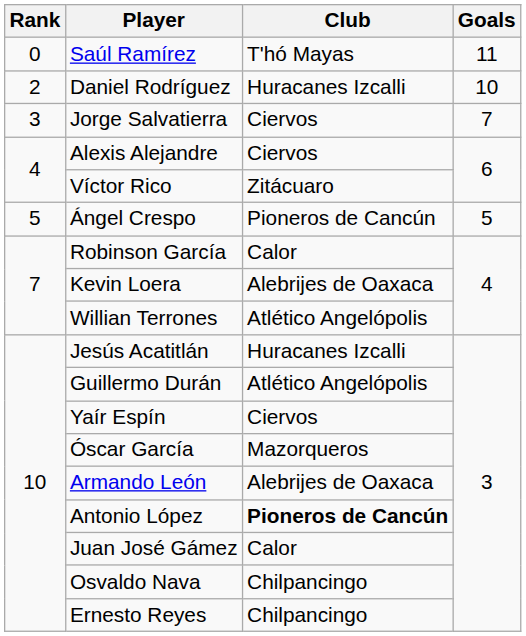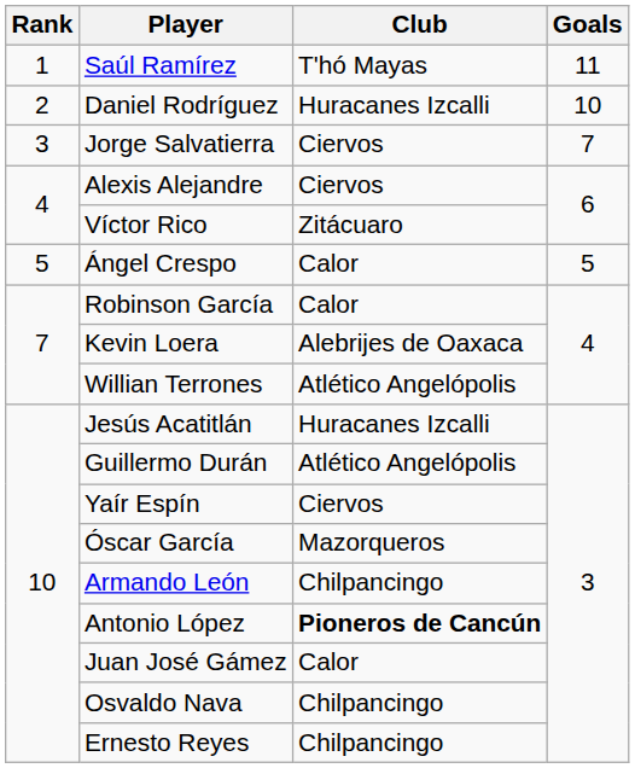Saúl Ramírez | Rank: 0 -> 1
Ángel Crespo | Club: Pioneros de Cancún -> Calor
Armando León | Club: Alebrijes de Oaxaca -> Chilpancingo
